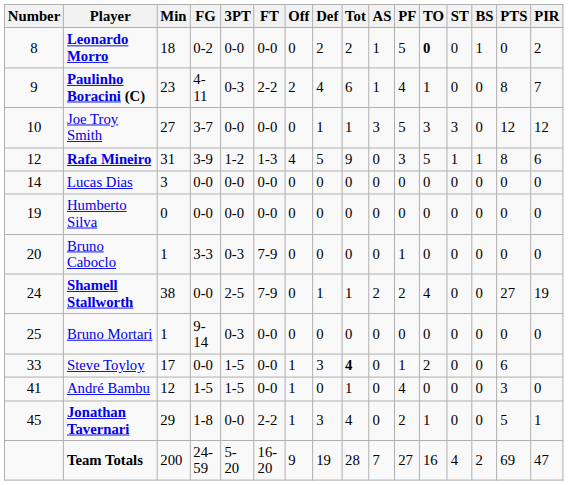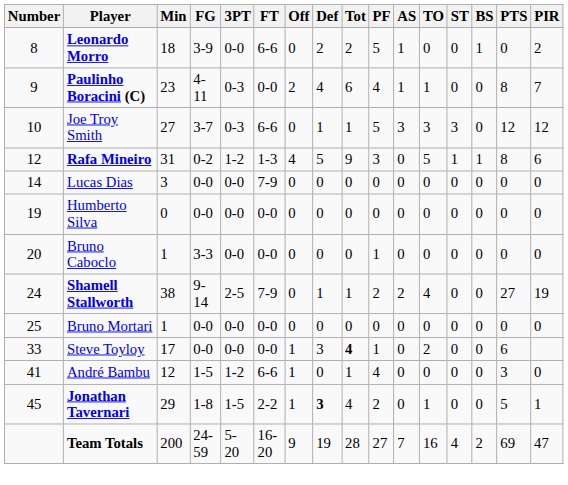columns swapped: AS <-> PF
Leonardo Morro | FG: 0-2 -> 3-9
Leonardo Morro | FT: 0-0 -> 6-6
Leonardo Morro | TO: bold -> normal
Paulinho Boracini (C) | FT: 2-2 -> 0-0
Joe Troy Smith | 3PT: 0-0 -> 0-3
Joe Troy Smith | FT: 0-0 -> 6-6
Rafa Mineiro | FG: 3-9 -> 0-2
Lucas Dias | FT: 0-0 -> 7-9
Bruno Caboclo | 3PT: 0-3 -> 0-0
Bruno Caboclo | FT: 7-9 -> 0-0
Shamell Stallworth | FG: 0-0 -> 9-14
Bruno Mortari | FG: 9-14 -> 0-0
Bruno Mortari | 3PT: 0-3 -> 0-0
Steve Toyloy | 3PT: 1-5 -> 0-0
André Bambu | 3PT: 1-5 -> 1-2
André Bambu | FT: 0-0 -> 6-6
Jonathan Tavernari | 3PT: 0-0 -> 1-5
Jonathan Tavernari | Def: normal -> bold
